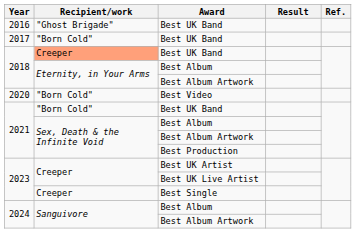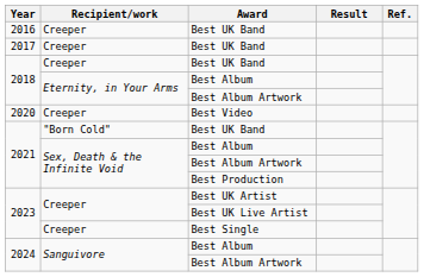2016 / Best UK Band | Recipient/work: "Ghost Brigade" -> Creeper
2017 / Best UK Band | Recipient/work: "Born Cold" -> Creeper
2018 / Best UK Band | Recipient/work: lightsalmon background -> no background
Best Video | Recipient/work: "Born Cold" -> Creeper
